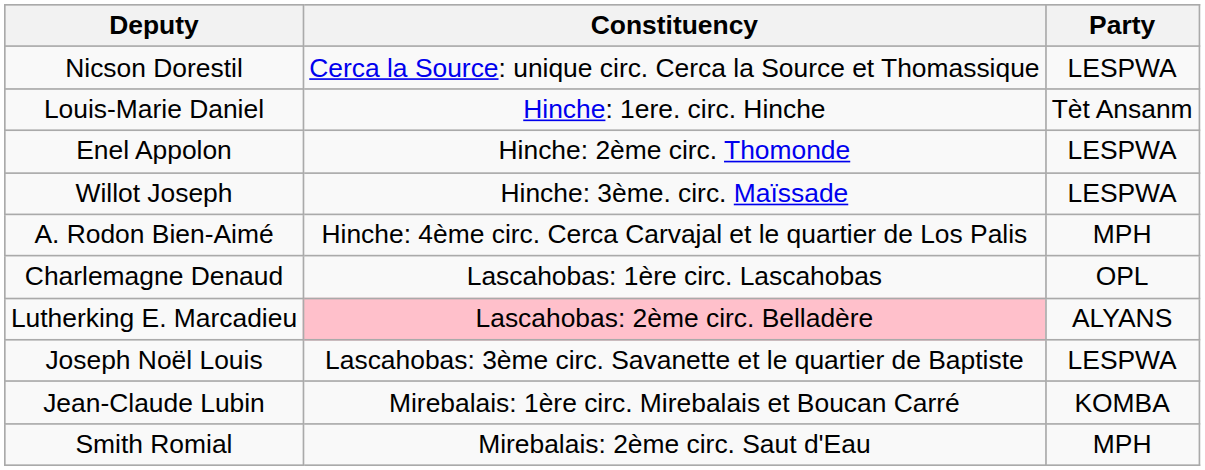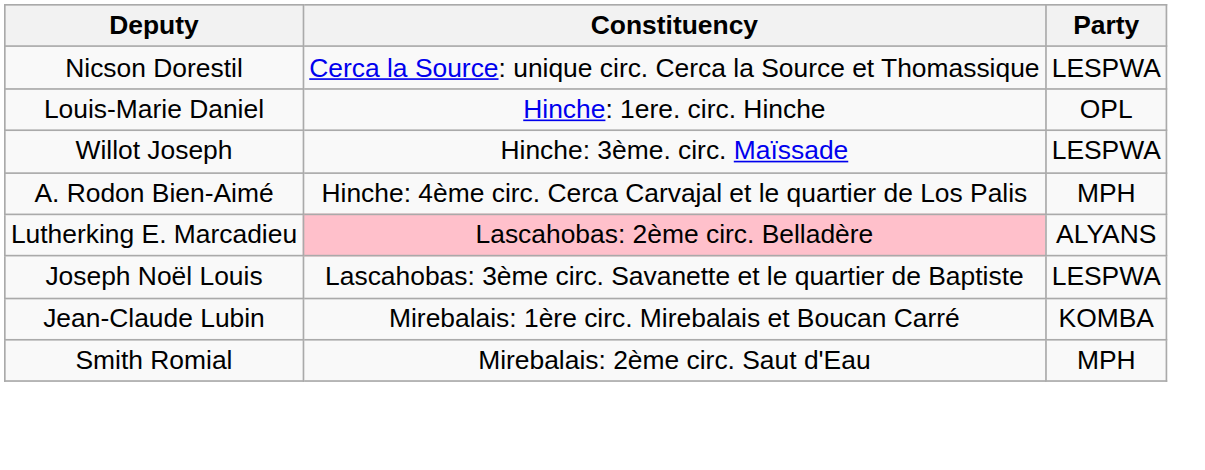Louis-Marie Daniel | Party: Tèt Ansanm -> OPL
- row: Enel Appolon | Hinche: 2ème circ. Thomonde | LESPWA
- row: Charlemagne Denaud | Lascahobas: 1ère circ. Lascahobas | OPL
